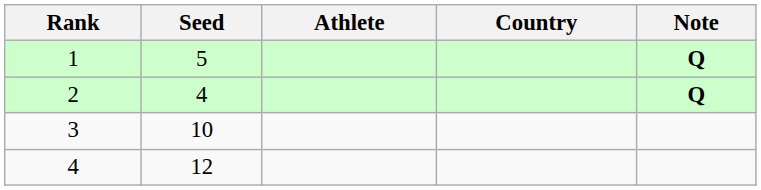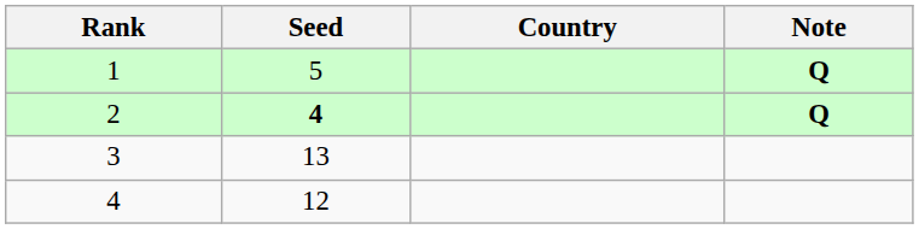- column: Athlete
2 | Seed: normal -> bold
3 | Seed: 10 -> 13
